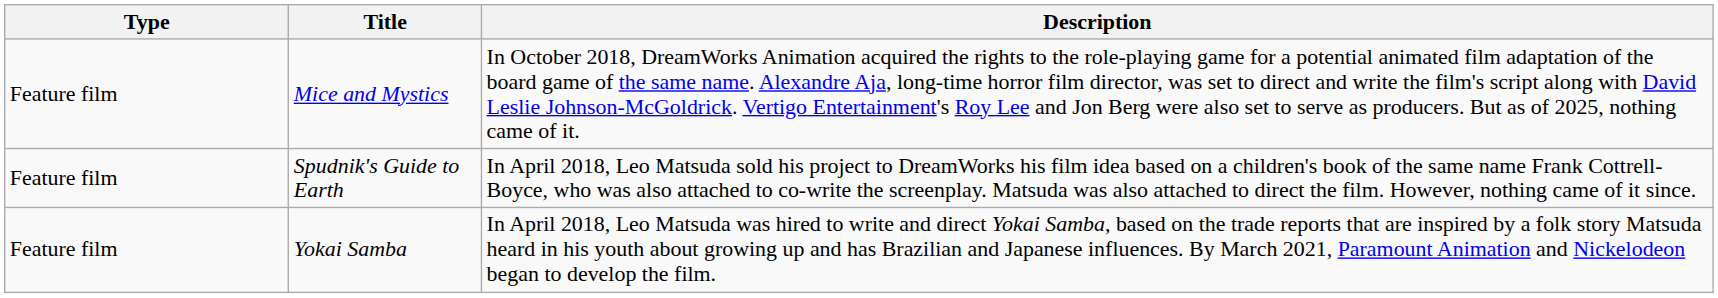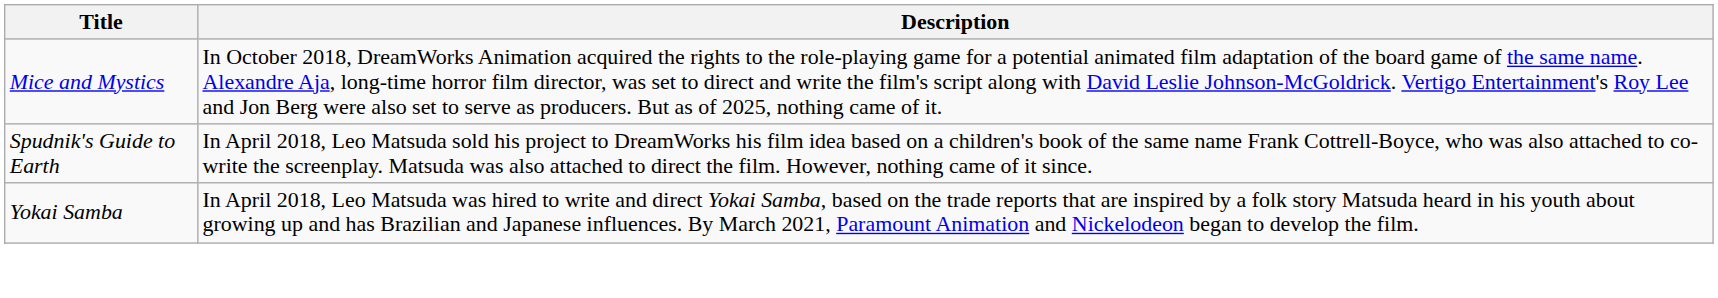- column: Type | Feature film | Feature film | Feature film
